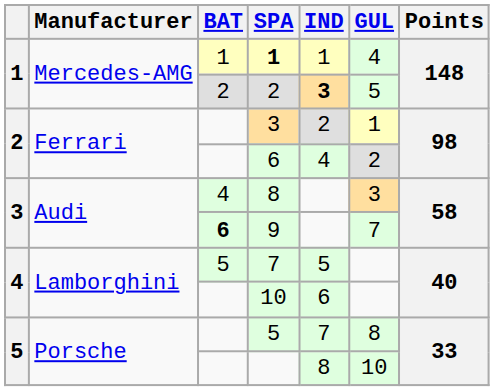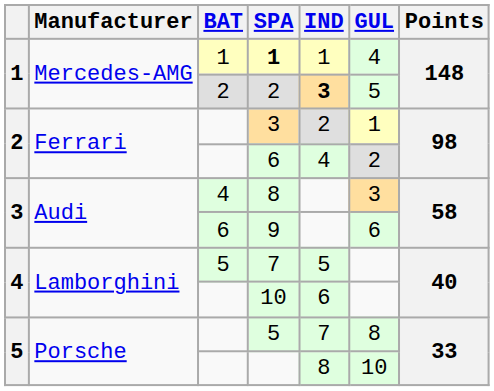9 | BAT: bold -> normal
9 | GUL: 7 -> 6
